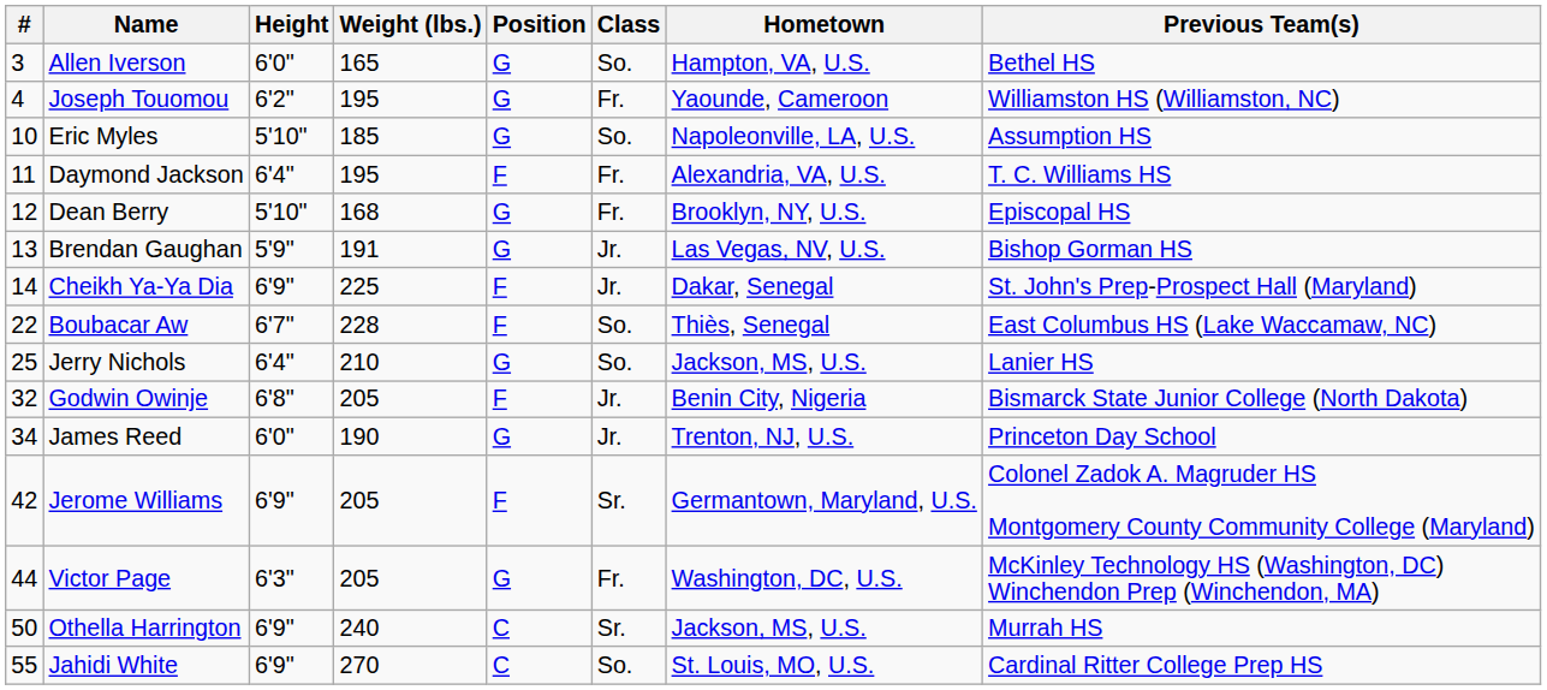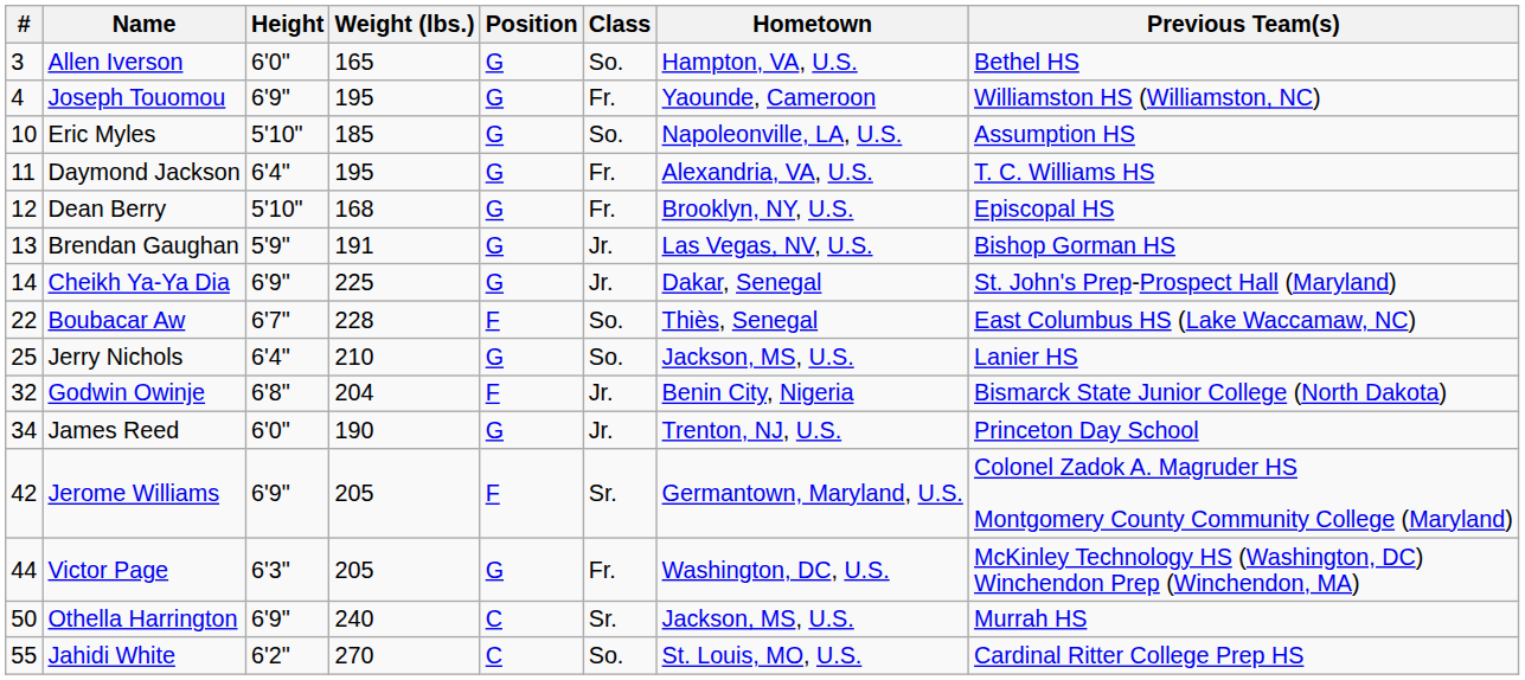Joseph Touomou | Height: 6'2" -> 6'9"
Daymond Jackson | Position: F -> G
Cheikh Ya-Ya Dia | Position: F -> G
Godwin Owinje | Weight (lbs.): 205 -> 204
Jahidi White | Height: 6'9" -> 6'2"
